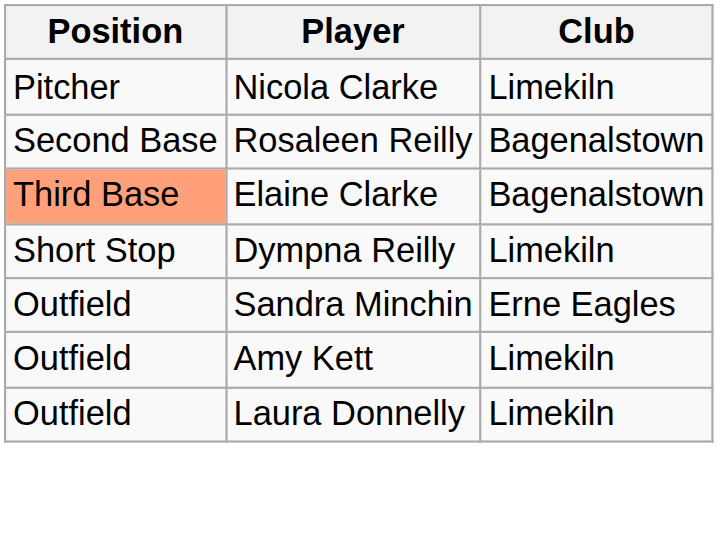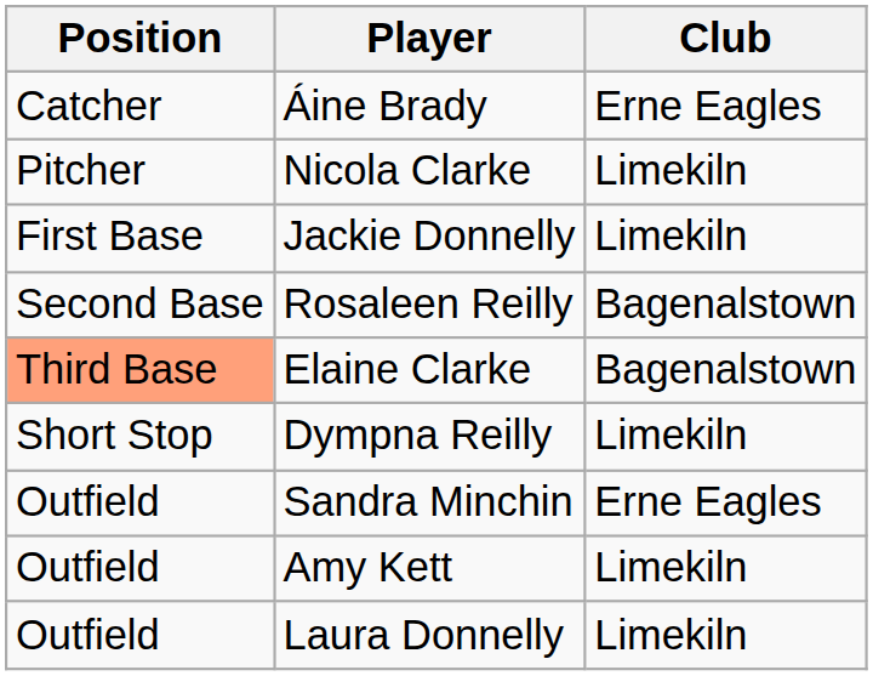+ row: Catcher | Áine Brady | Erne Eagles
+ row: First Base | Jackie Donnelly | Limekiln
